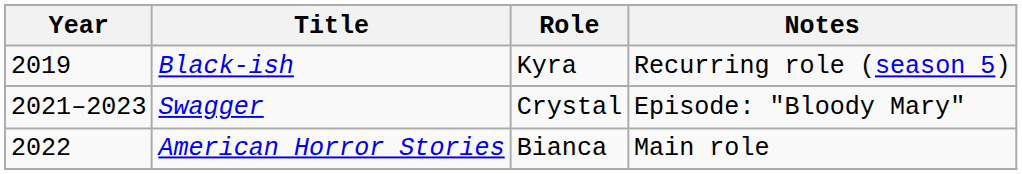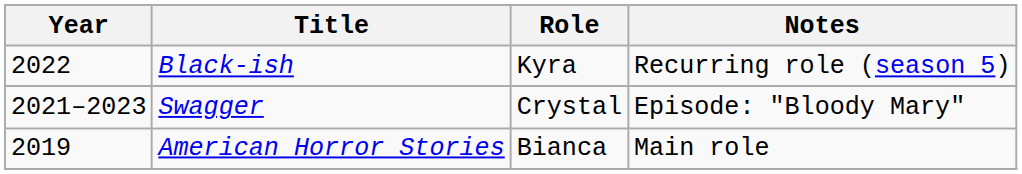Black-ish | Year: 2019 -> 2022
American Horror Stories | Year: 2022 -> 2019
